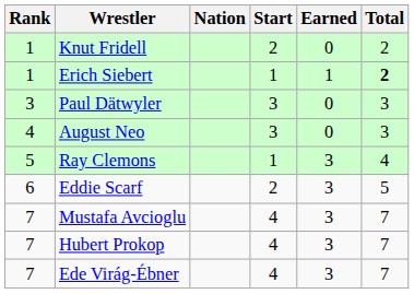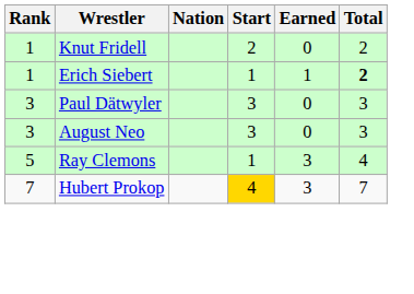August Neo | Rank: 4 -> 3
- row: 6 | Eddie Scarf | 2 | 3 | 5
- row: 7 | Mustafa Avcioglu | 4 | 3 | 7
Hubert Prokop | Start: no background -> gold background
- row: 7 | Ede Virág-Ébner | 4 | 3 | 7
